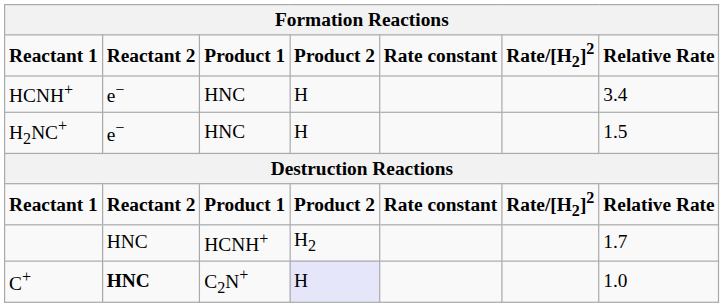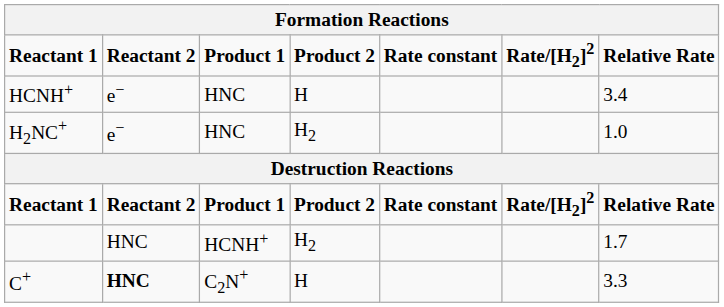H2NC+ | Product 2: H -> H2
H2NC+ | Relative Rate: 1.5 -> 1.0
C+ | Product 2: lavender background -> no background
C+ | Relative Rate: 1.0 -> 3.3
